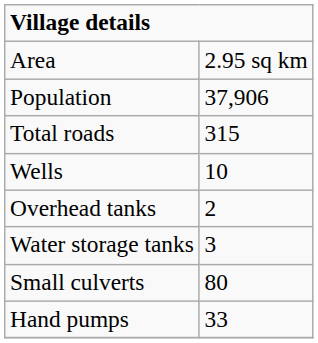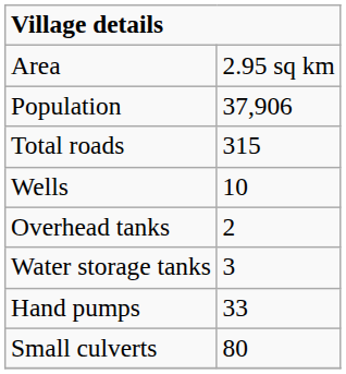rows swapped: Hand pumps <-> Small culverts
